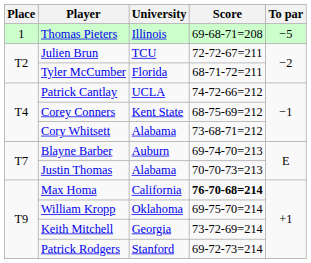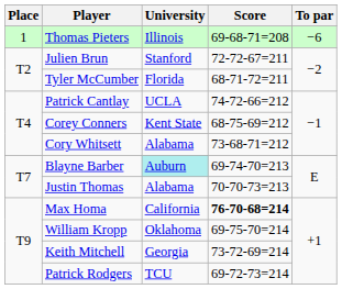Thomas Pieters | To par: −5 -> −6
Julien Brun | University: TCU -> Stanford
Blayne Barber | University: no background -> paleturquoise background
Patrick Rodgers | University: Stanford -> TCU
